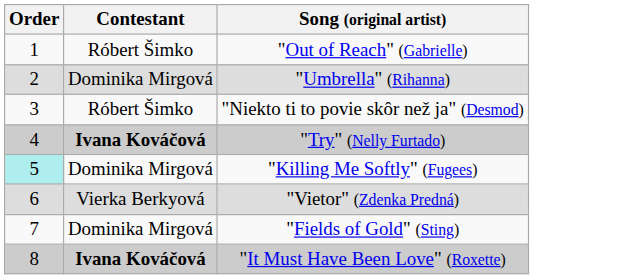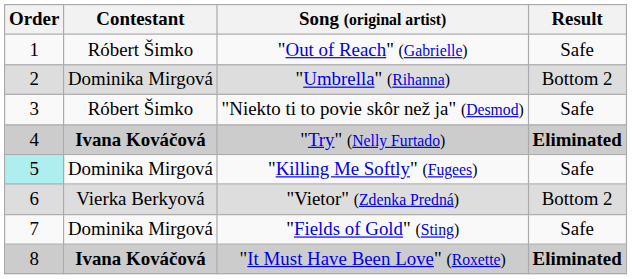+ column: Result | Safe | Bottom 2 | Safe | Eliminated | Safe | Bottom 2 | Safe | Eliminated
